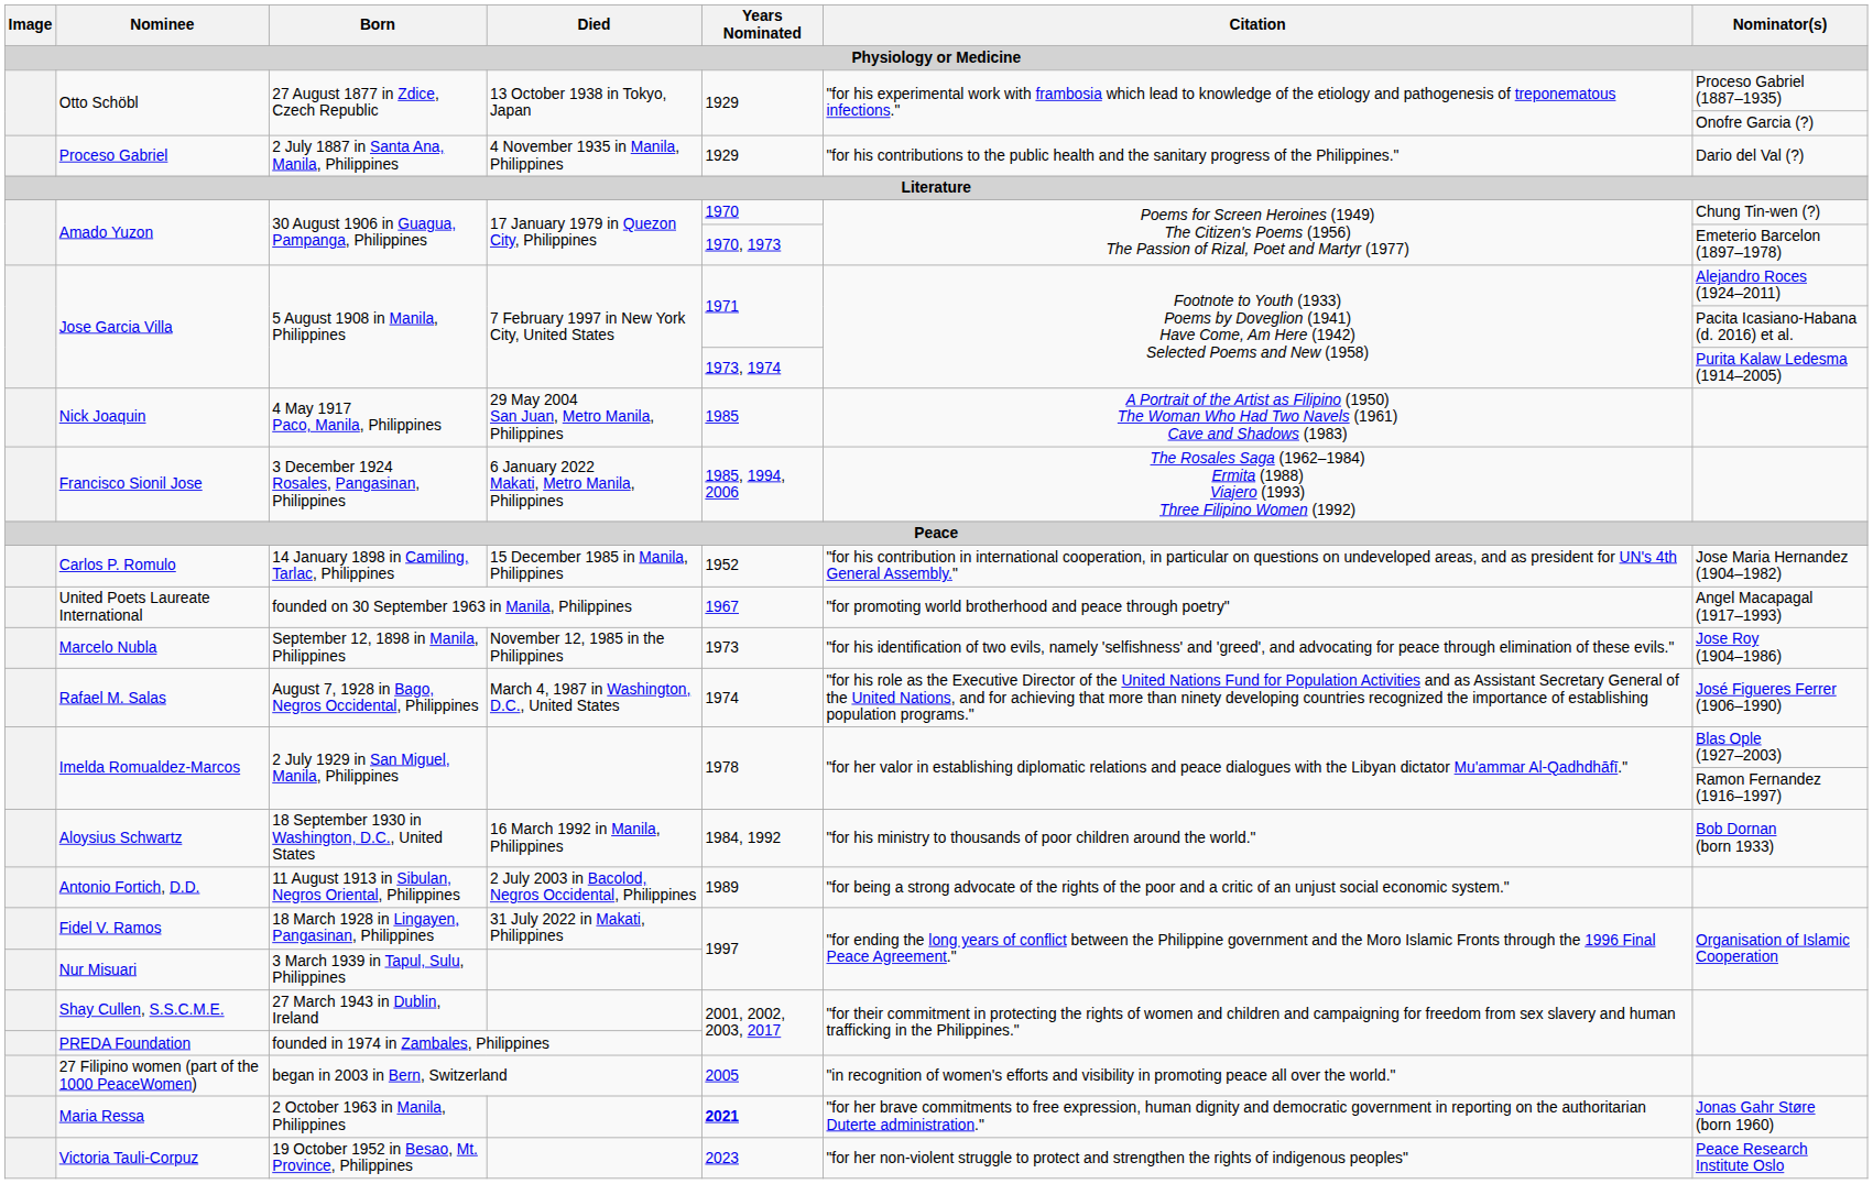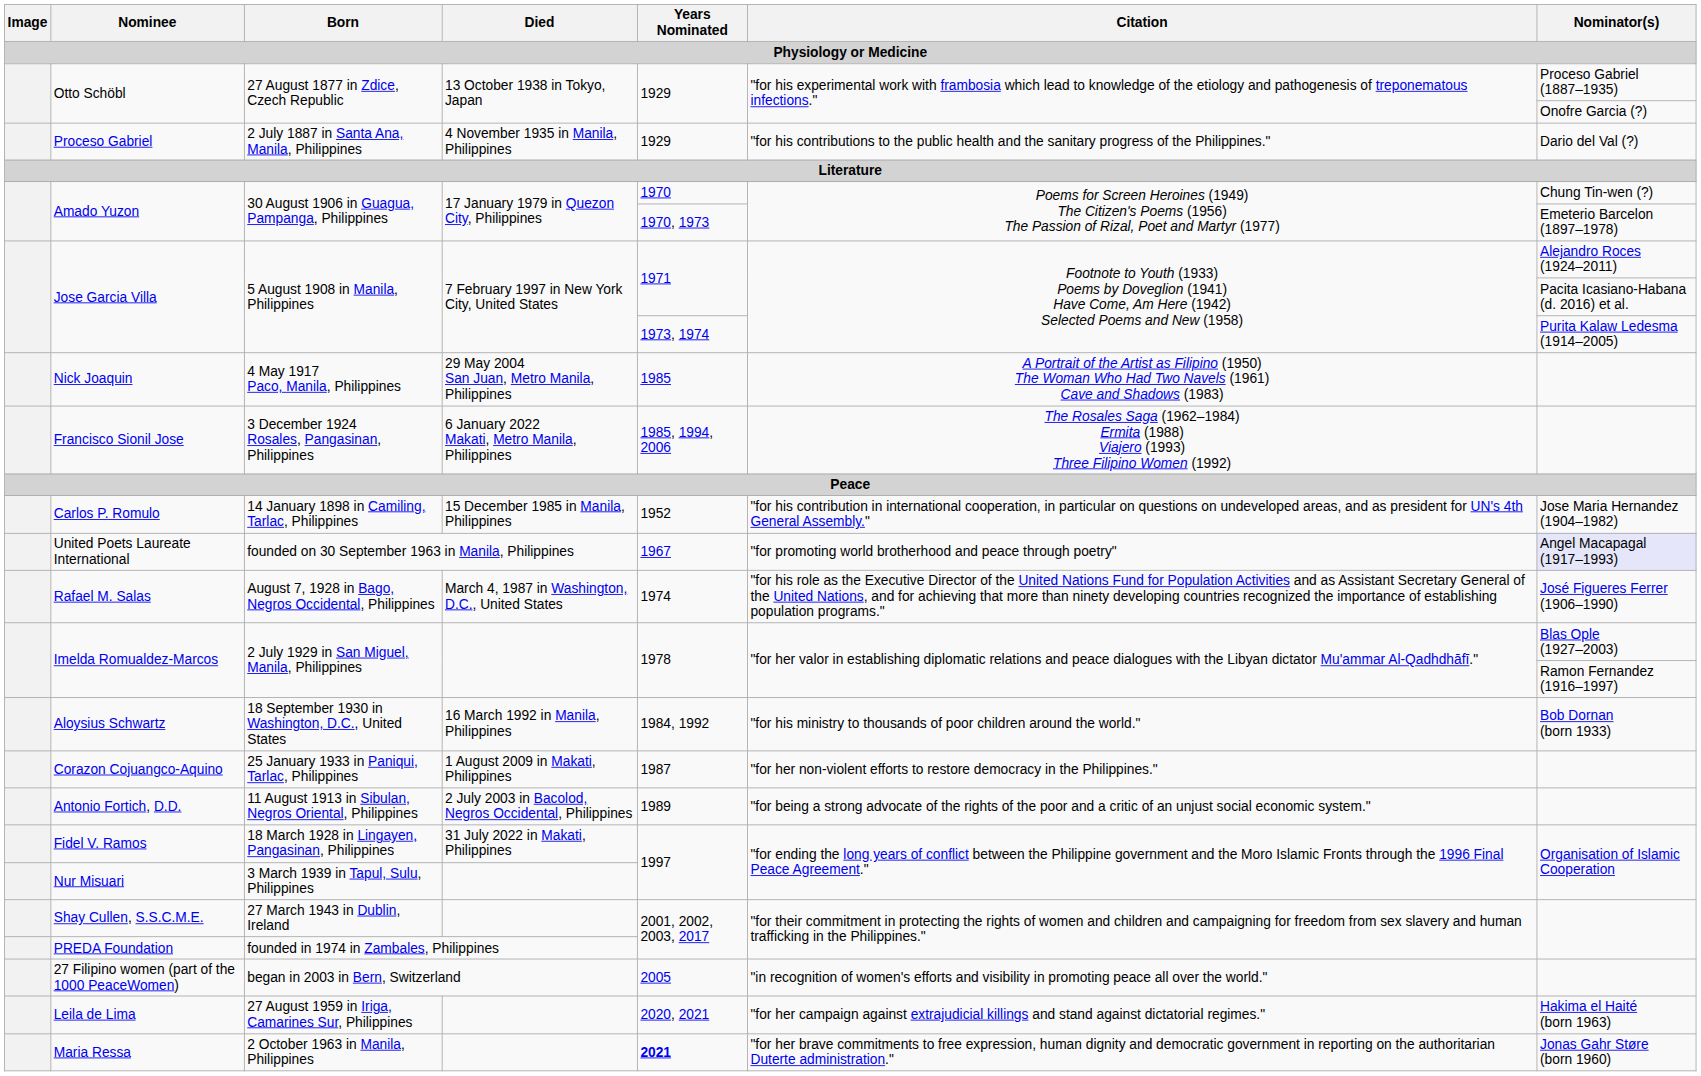United Poets Laureate International | Nominator(s): no background -> lavender background
- row: Marcelo Nubla | September 12, 1898 in Manila, Philippines | November 12, 1985 in the Philippines | 1973 | "for his identification of two evils, namely 'selfishness' and 'greed', and advocating for peace through elimination of these evils." | Jose Roy (1904–1986)
+ row: Corazon Cojuangco-Aquino | 25 January 1933 in Paniqui, Tarlac, Philippines | 1 August 2009 in Makati, Philippines | 1987 | "for her non-violent efforts to restore democracy in the Philippines."
+ row: Leila de Lima | 27 August 1959 in Iriga, Camarines Sur, Philippines | 2020, 2021 | "for her campaign against extrajudicial killings and stand against dictatorial regimes." | Hakima el Haité (born 1963)
- row: Victoria Tauli-Corpuz | 19 October 1952 in Besao, Mt. Province, Philippines | 2023 | "for her non-violent struggle to protect and strengthen the rights of indigenous peoples" | Peace Research Institute Oslo
